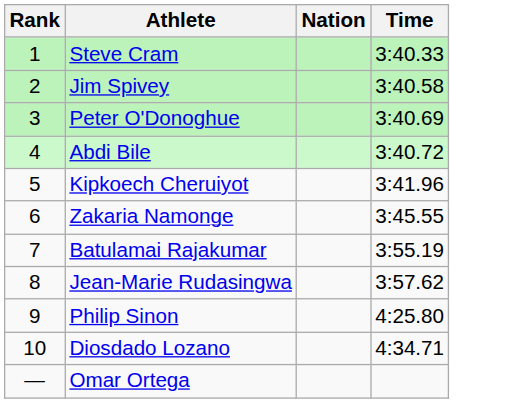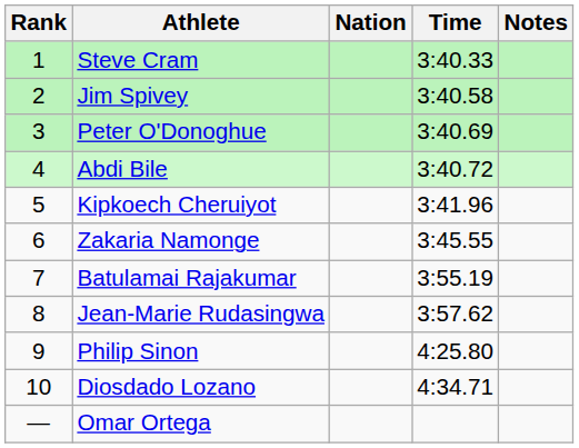+ column: Notes
